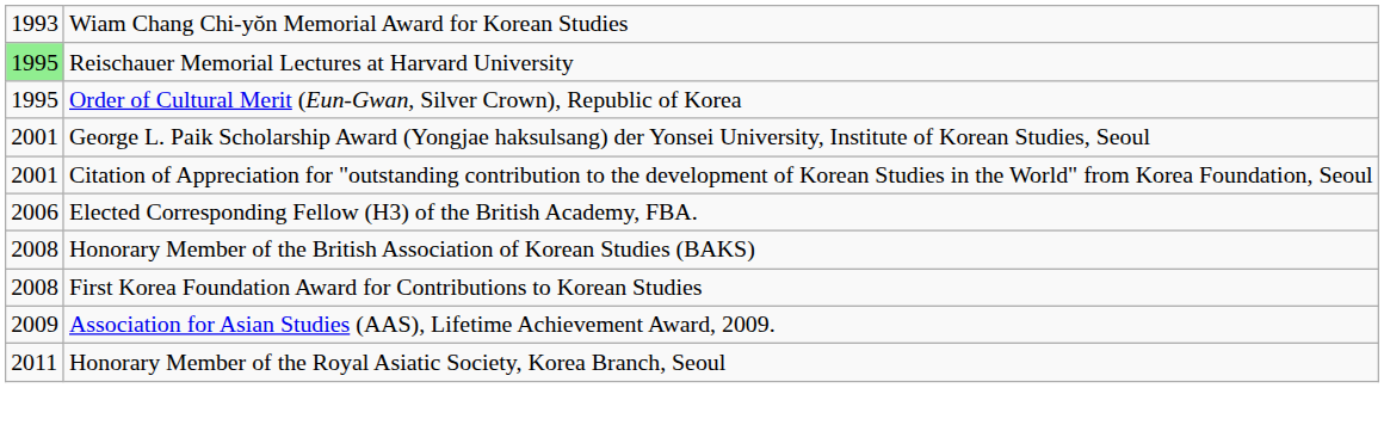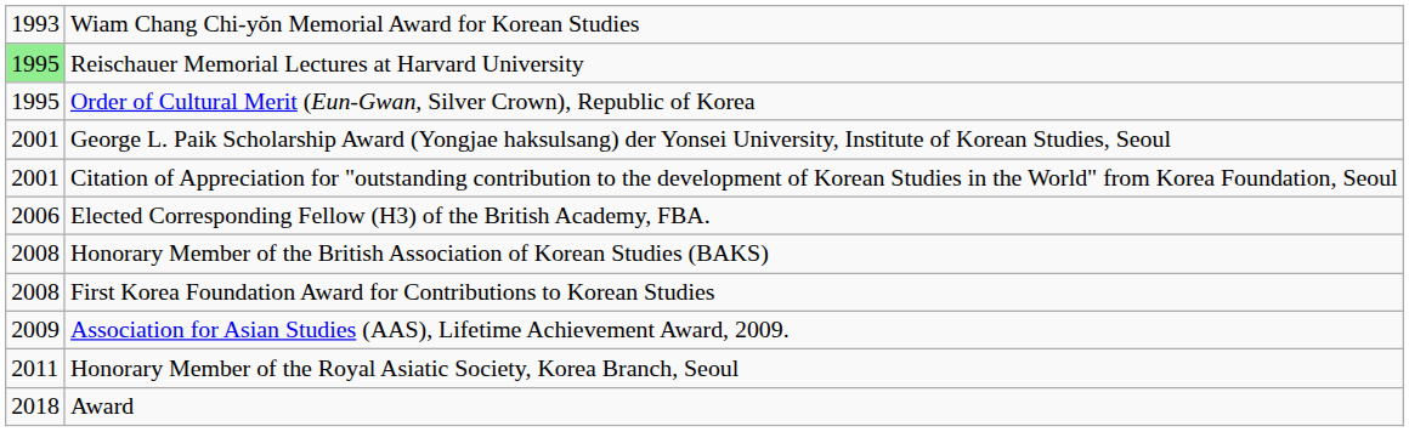+ row: 2018 | Award
